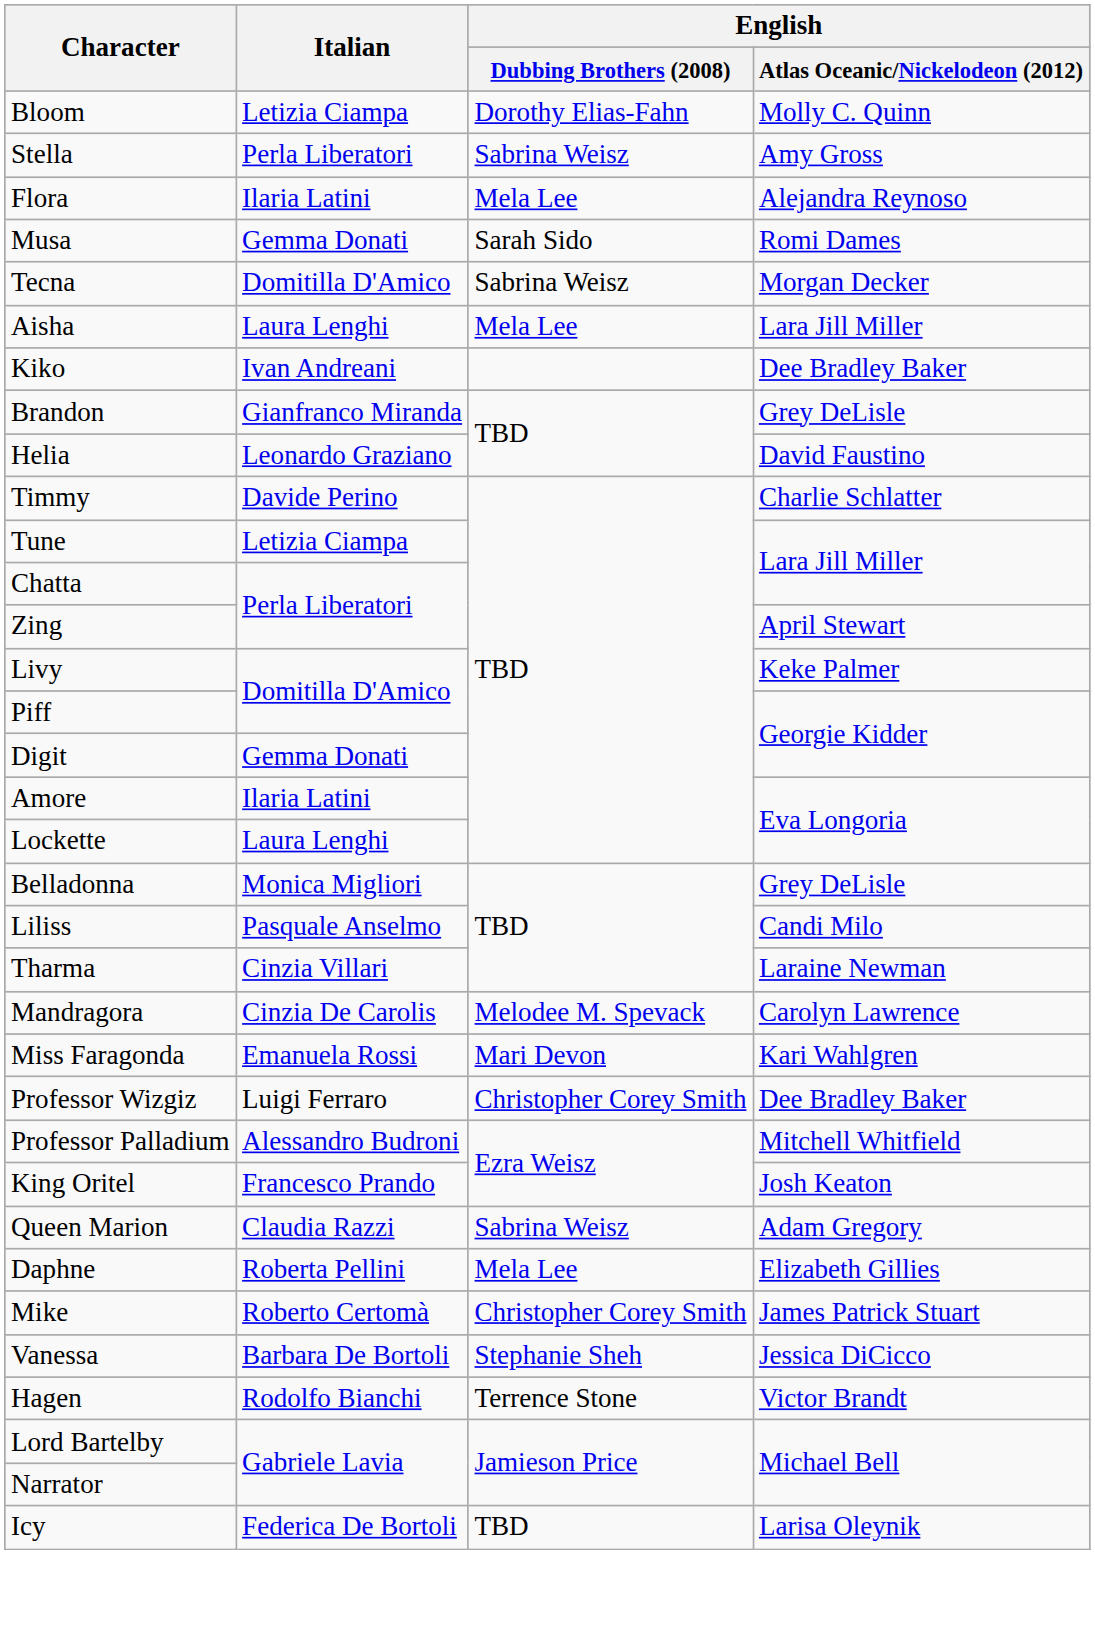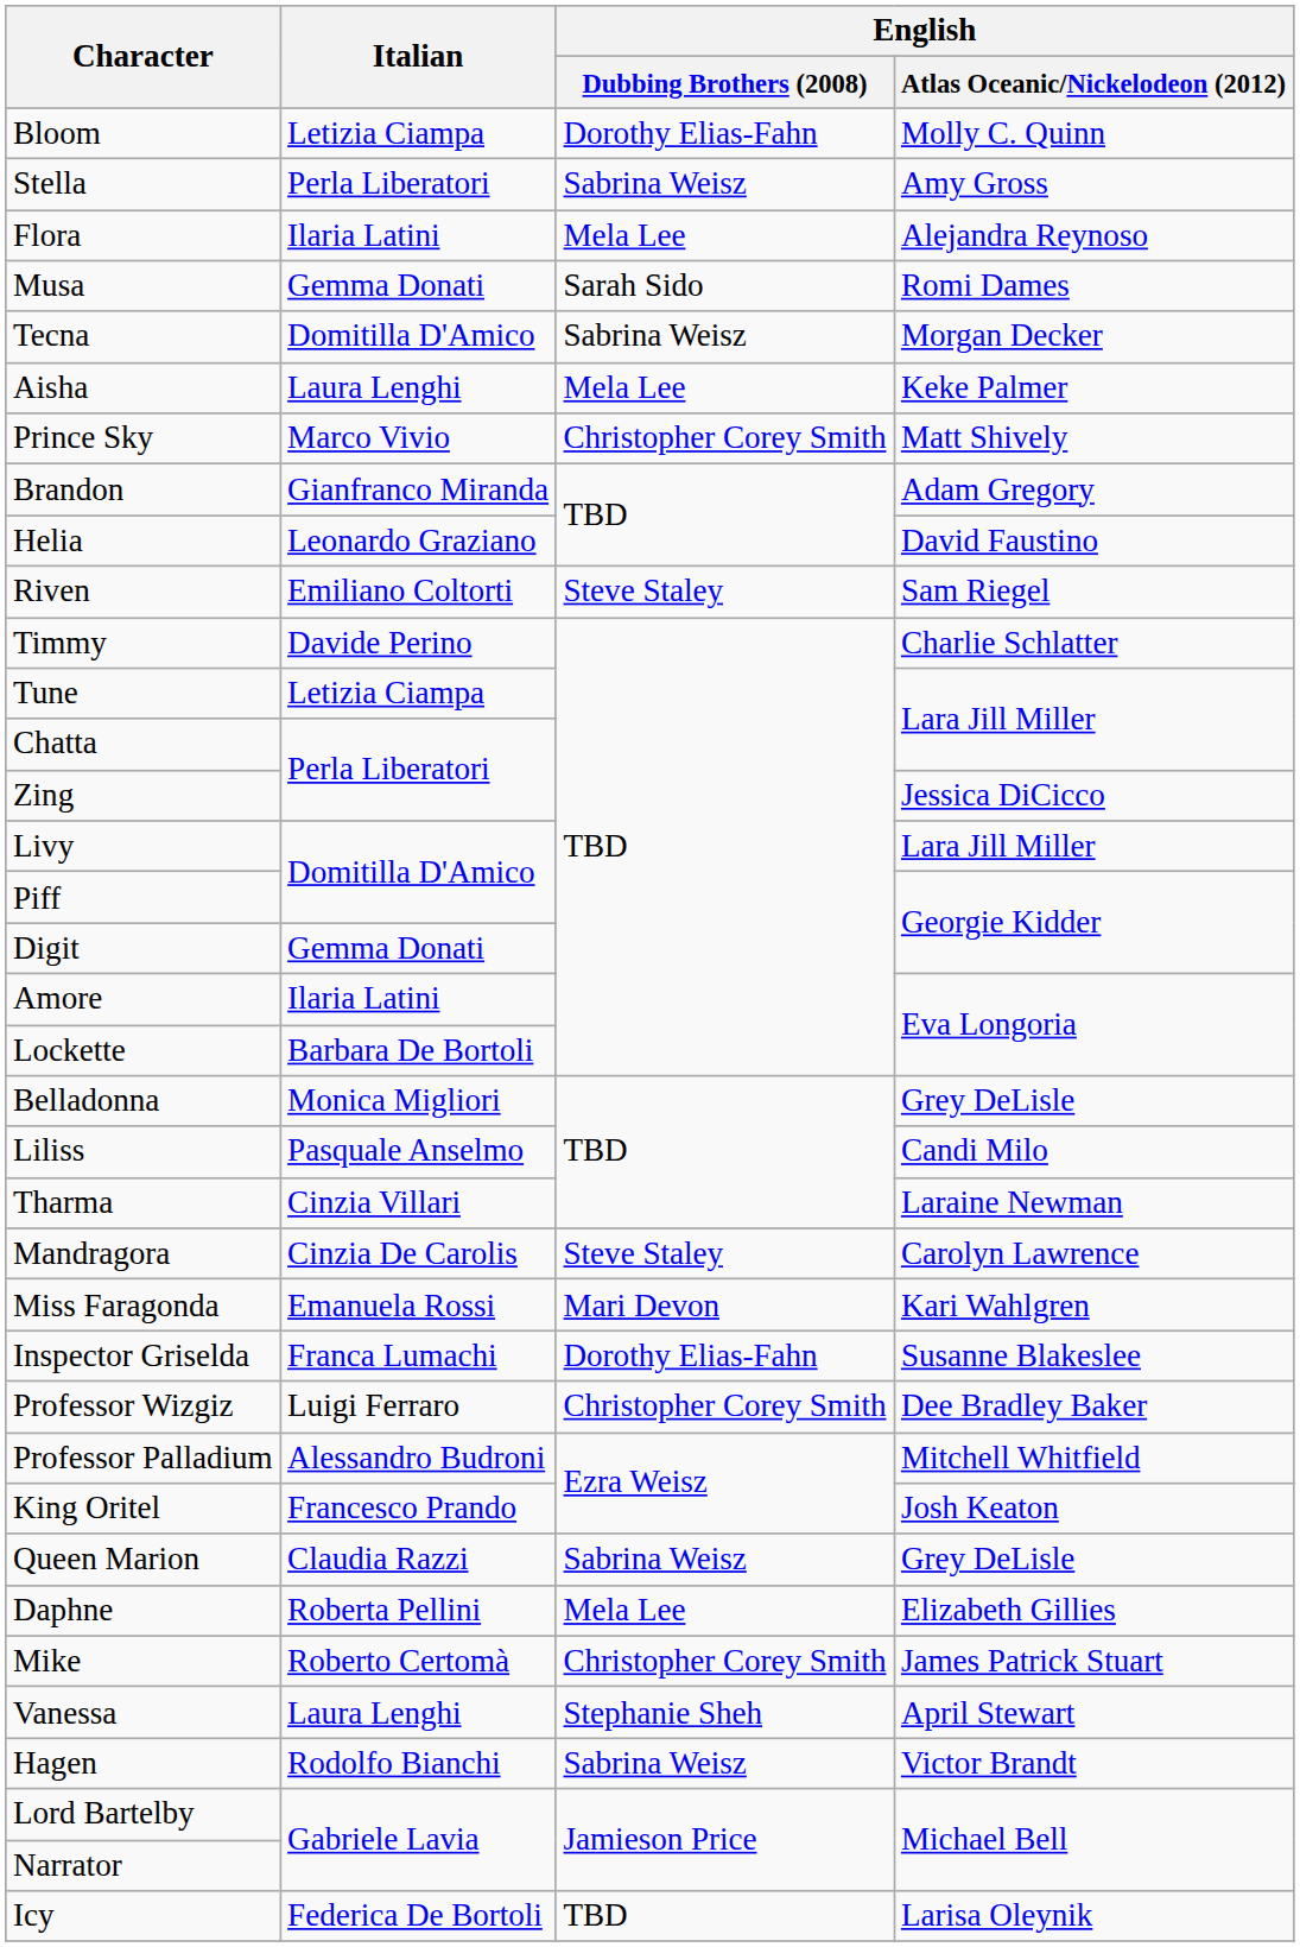Aisha | English / Atlas Oceanic/Nickelodeon (2012): Lara Jill Miller -> Keke Palmer
- row: Kiko | Ivan Andreani | Dee Bradley Baker
+ row: Prince Sky | Marco Vivio | Christopher Corey Smith | Matt Shively
Brandon | English / Atlas Oceanic/Nickelodeon (2012): Grey DeLisle -> Adam Gregory
+ row: Riven | Emiliano Coltorti | Steve Staley | Sam Riegel
Zing | English / Atlas Oceanic/Nickelodeon (2012): April Stewart -> Jessica DiCicco
Livy | English / Atlas Oceanic/Nickelodeon (2012): Keke Palmer -> Lara Jill Miller
Lockette | Italian: Laura Lenghi -> Barbara De Bortoli
Mandragora | English / Dubbing Brothers (2008): Melodee M. Spevack -> Steve Staley
+ row: Inspector Griselda | Franca Lumachi | Dorothy Elias-Fahn | Susanne Blakeslee
Queen Marion | English / Atlas Oceanic/Nickelodeon (2012): Adam Gregory -> Grey DeLisle
Vanessa | Italian: Barbara De Bortoli -> Laura Lenghi
Vanessa | English / Atlas Oceanic/Nickelodeon (2012): Jessica DiCicco -> April Stewart
Hagen | English / Dubbing Brothers (2008): Terrence Stone -> Sabrina Weisz
